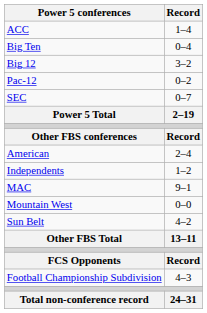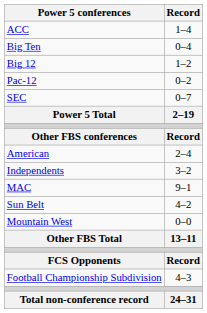Big 12 | Record: 3–2 -> 1–2
Independents | Record: 1–2 -> 3–2
rows swapped: Mountain West <-> Sun Belt
